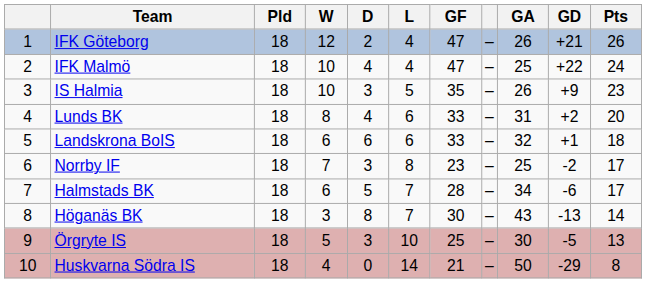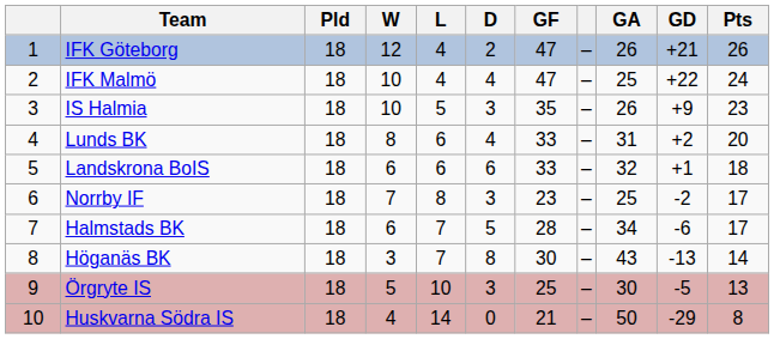columns swapped: D <-> L
